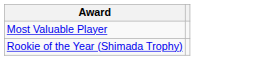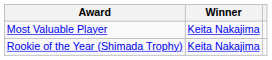+ column: Winner | Keita Nakajima | Keita Nakajima
